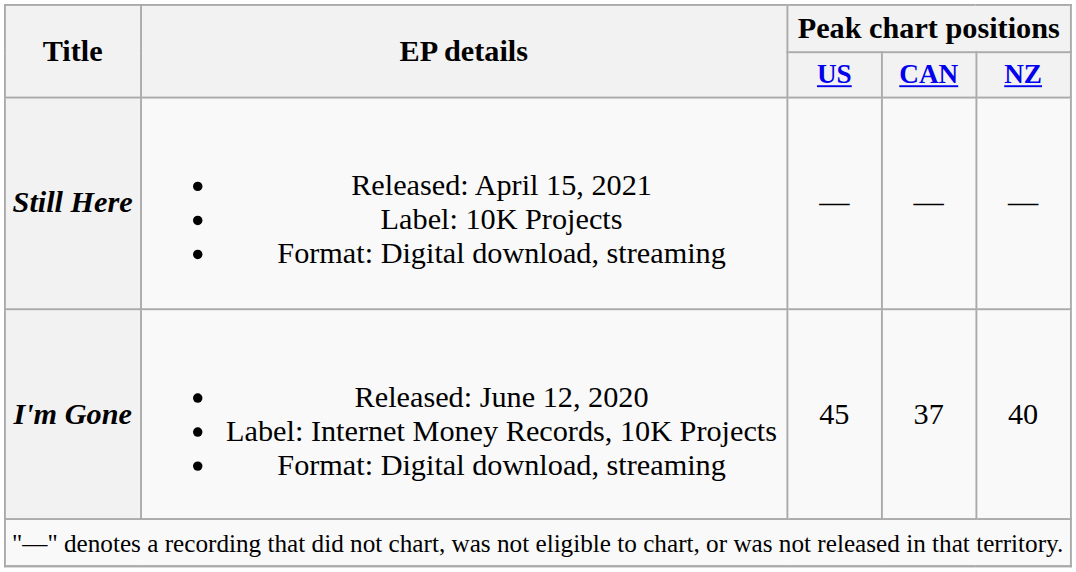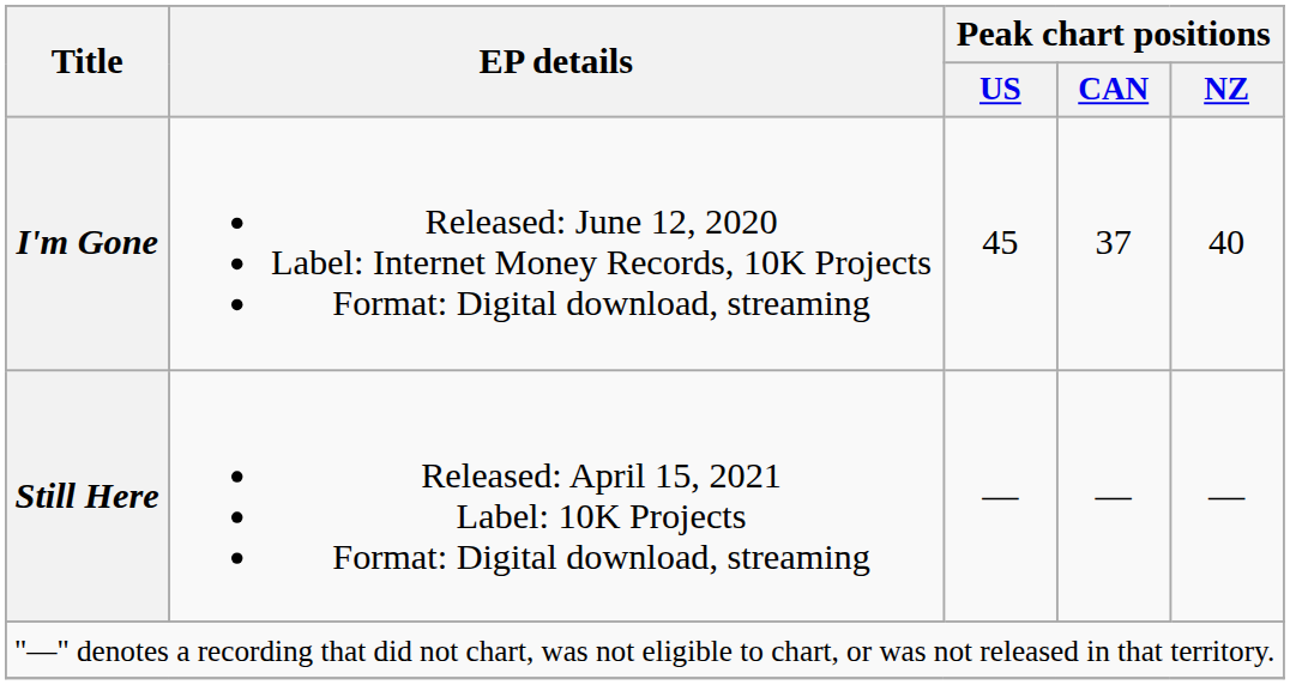rows swapped: I'm Gone <-> Still Here
